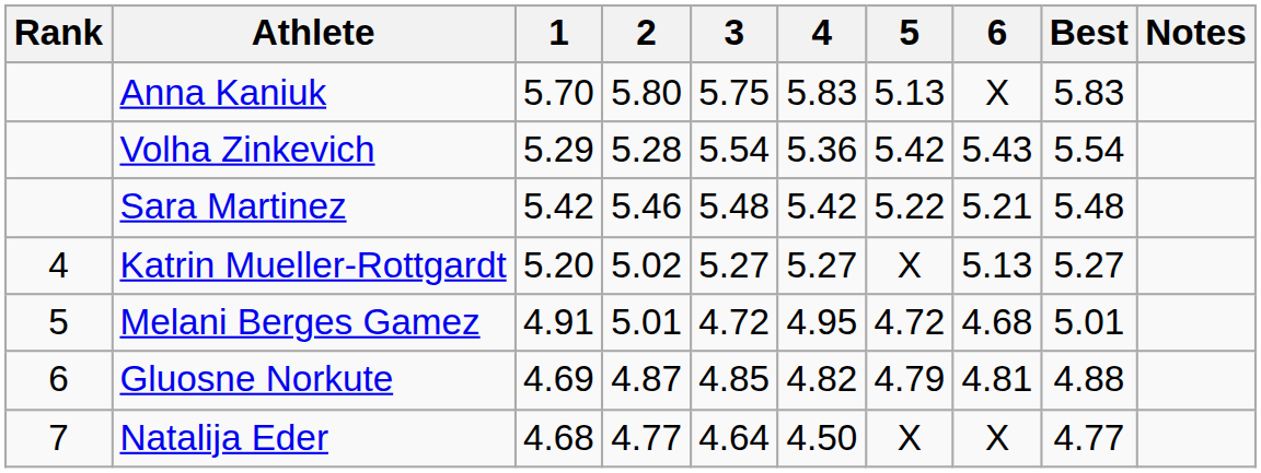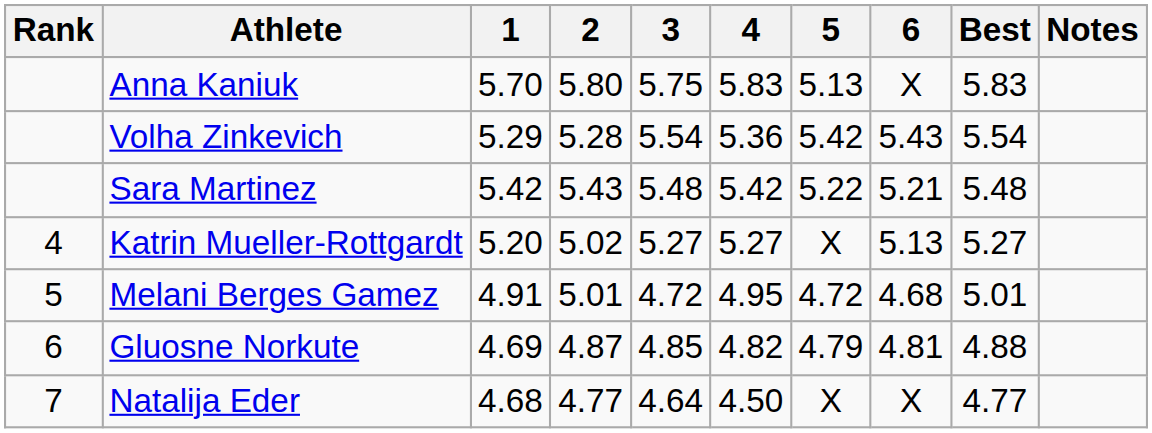Sara Martinez | 2: 5.46 -> 5.43
